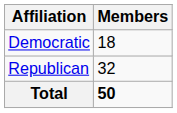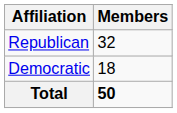rows swapped: Republican <-> Democratic
